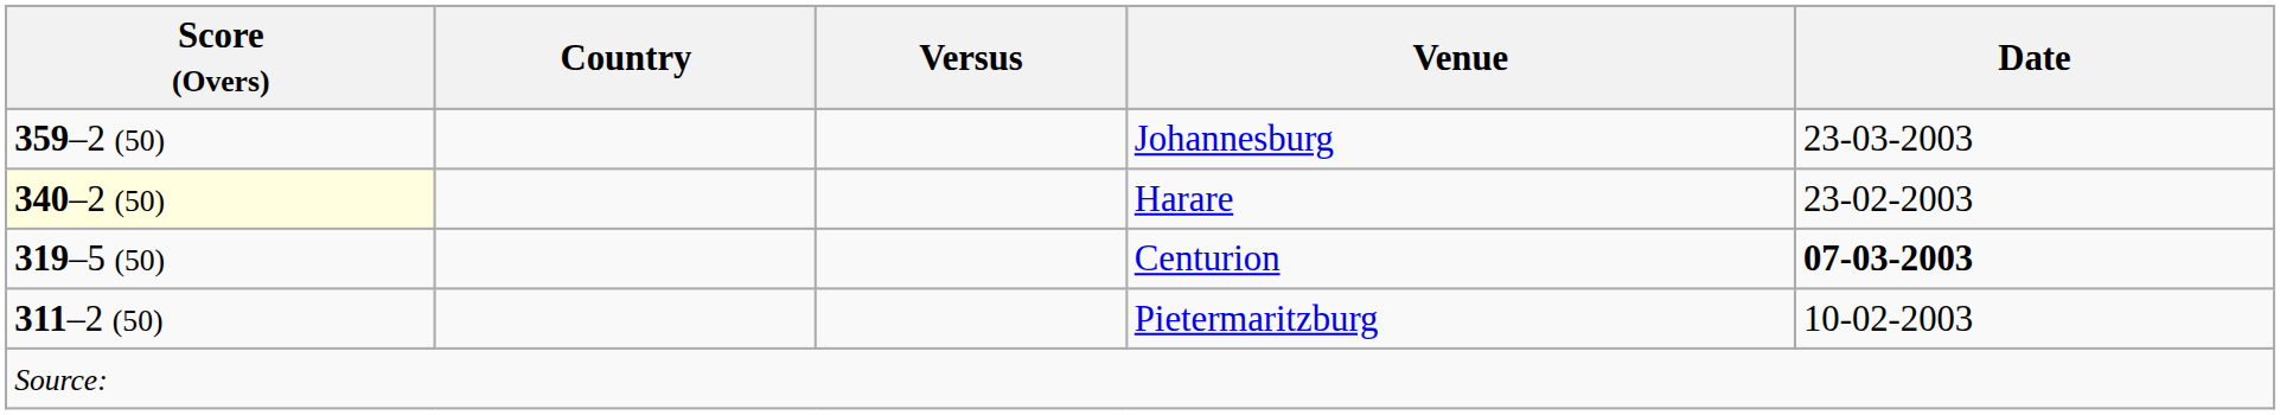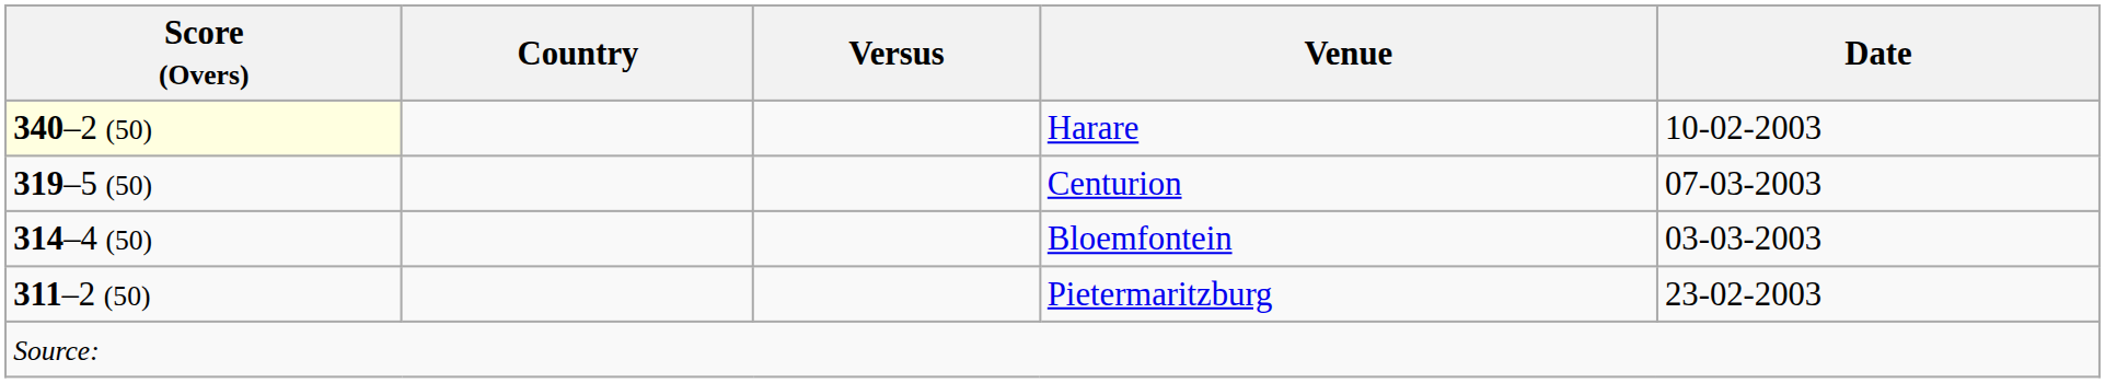- row: 359–2 (50) | Johannesburg | 23-03-2003
Harare | Date: 23-02-2003 -> 10-02-2003
Centurion | Date: bold -> normal
+ row: 314–4 (50) | Bloemfontein | 03-03-2003
Pietermaritzburg | Date: 10-02-2003 -> 23-02-2003
